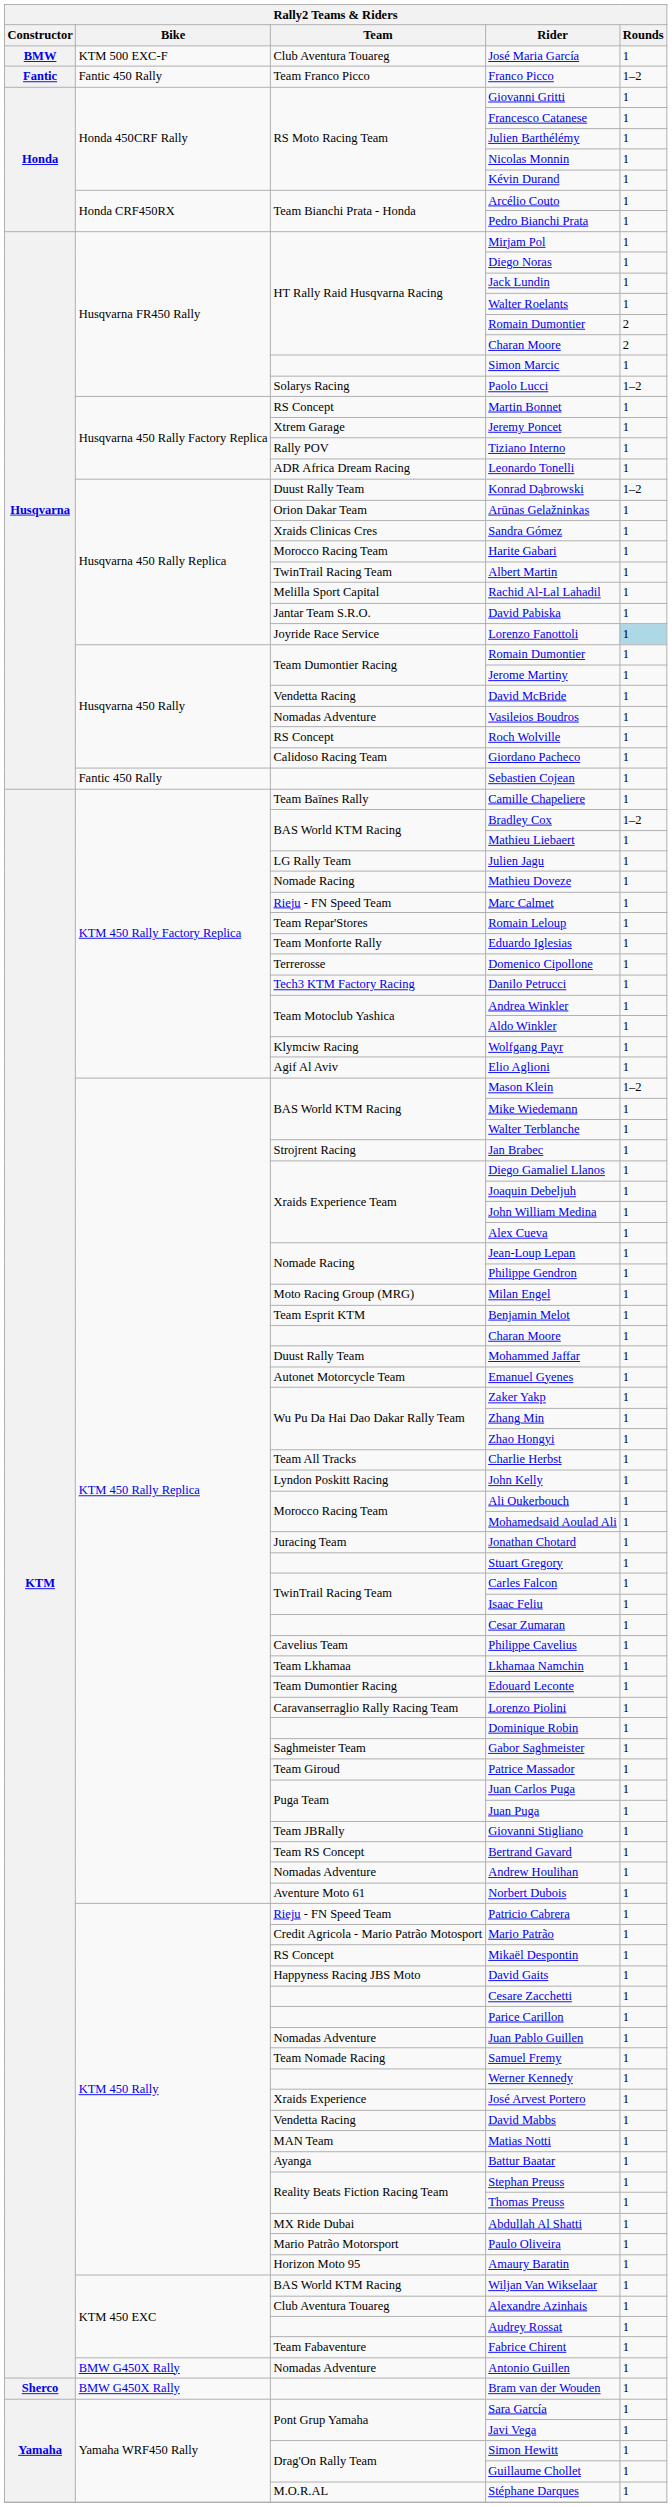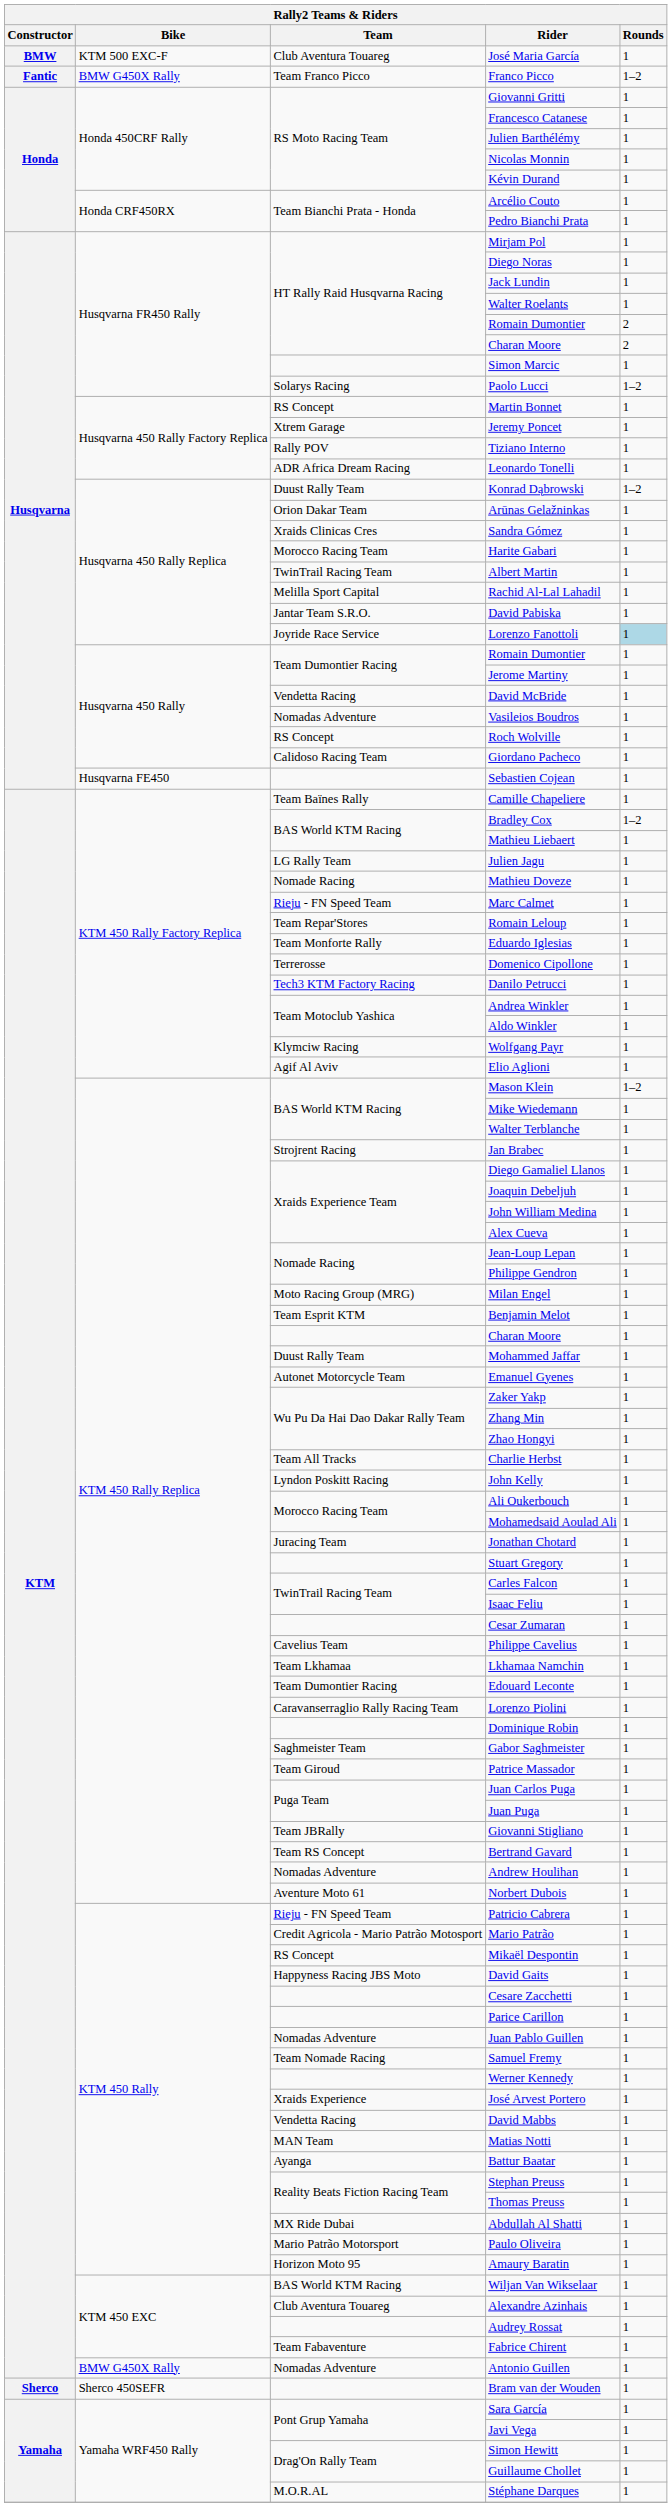Franco Picco | Bike: Fantic 450 Rally -> BMW G450X Rally
Sebastien Cojean | Bike: Fantic 450 Rally -> Husqvarna FE450
Bram van der Wouden | Bike: BMW G450X Rally -> Sherco 450SEFR
